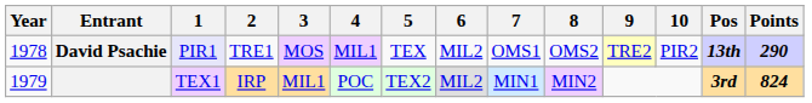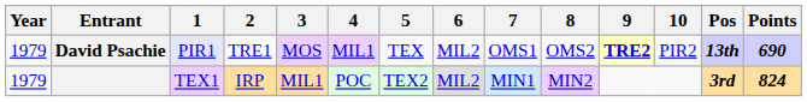David Psachie | Year: 1978 -> 1979
David Psachie | 9: normal -> bold
David Psachie | Points: 290 -> 690
